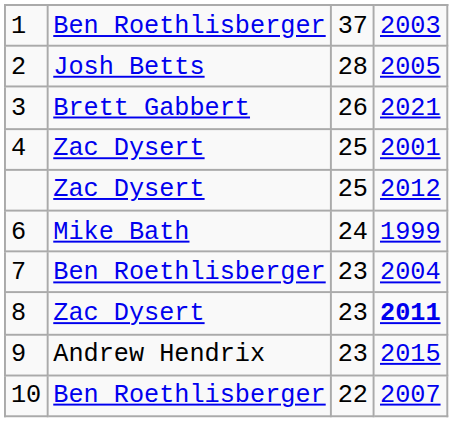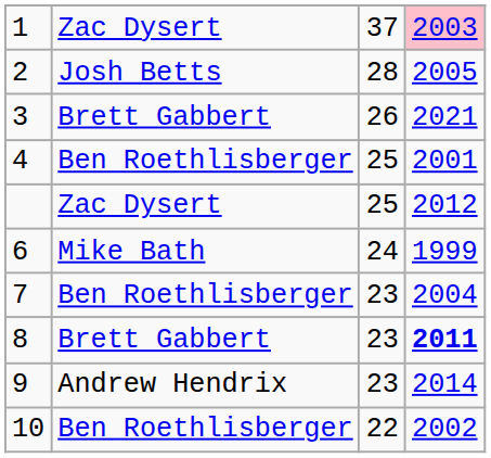1 | column 2: Ben Roethlisberger -> Zac Dysert
1 | column 4: no background -> pink background
4 | column 2: Zac Dysert -> Ben Roethlisberger
8 | column 2: Zac Dysert -> Brett Gabbert
9 | column 4: 2015 -> 2014
10 | column 4: 2007 -> 2002
